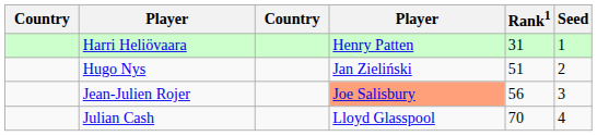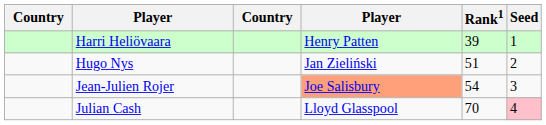Harri Heliövaara | Rank1: 31 -> 39
Jean-Julien Rojer | Rank1: 56 -> 54
Julian Cash | Seed: no background -> pink background
